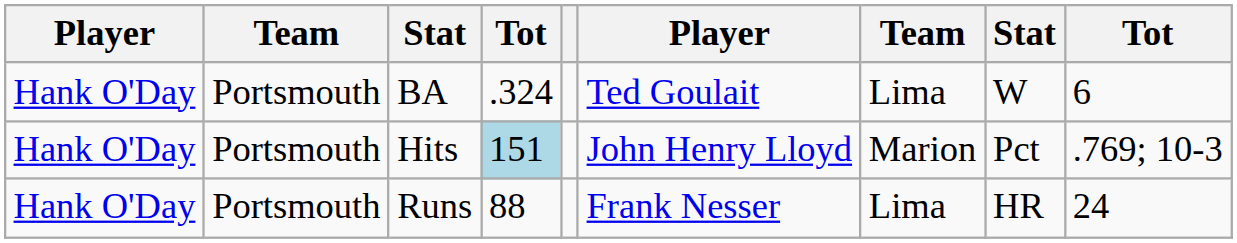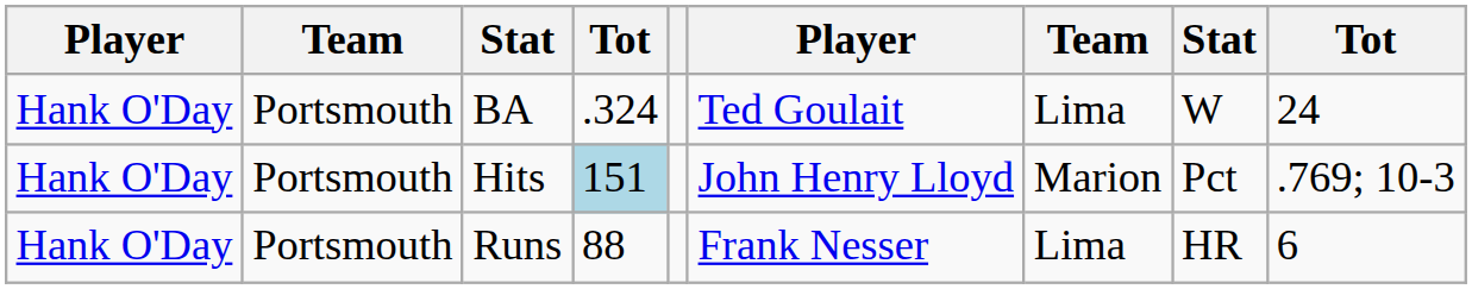BA | column 9: 6 -> 24
Runs | column 9: 24 -> 6
